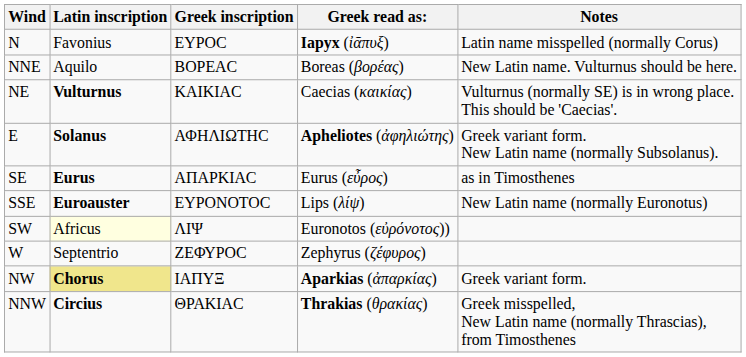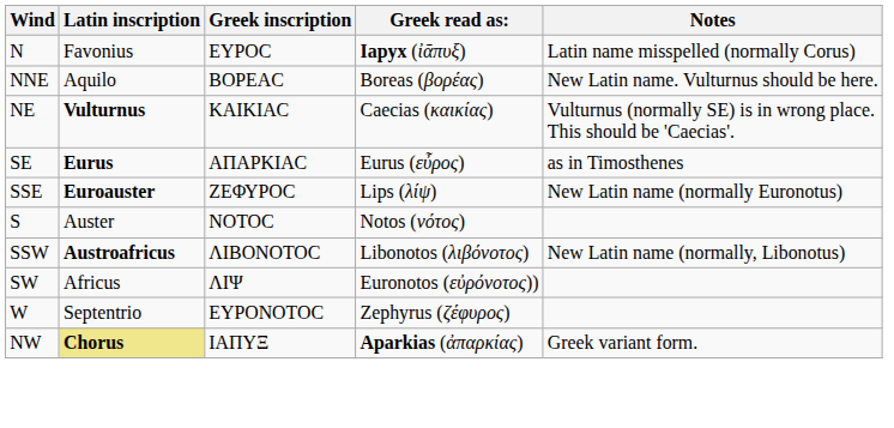- row: E | Solanus | ΑΦΗΛΙΩΤΗϹ | Apheliotes (ἀφηλιώτης) | Greek variant form. New Latin name (normally Subsolanus).
SSE | Greek inscription: ΕΥΡΟΝΟΤΟϹ -> ΖΕΦΥΡΟϹ
+ row: S | Auster | ΝΟΤΟϹ | Notos (νότος)
+ row: SSW | Austroafricus | ΛΙΒΟΝΟΤΟϹ | Libonotos (λιβόνοτος) | New Latin name (normally, Libonotus)
SW | Latin inscription: lightyellow background -> no background
W | Greek inscription: ΖΕΦΥΡΟϹ -> ΕΥΡΟΝΟΤΟϹ
- row: NNW | Circius | ΘΡΑΚΙΑϹ | Thrakias (θρακίας) | Greek misspelled, New Latin name (normally Thrascias), from Timosthenes
